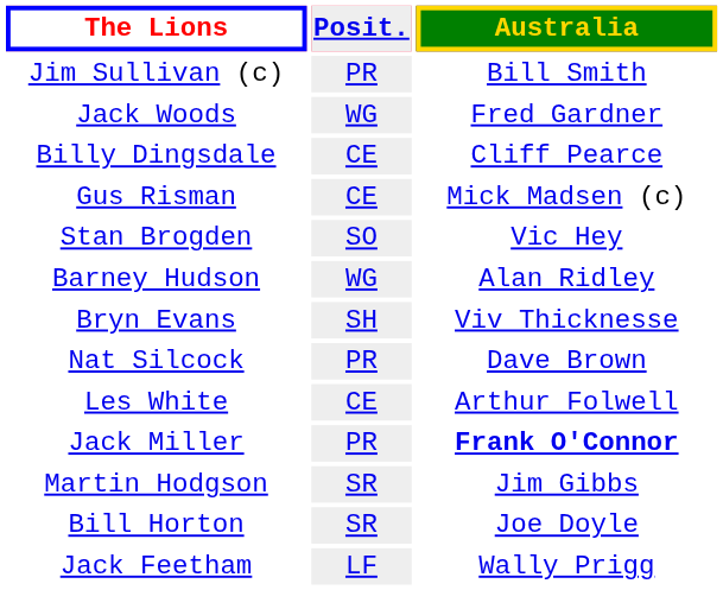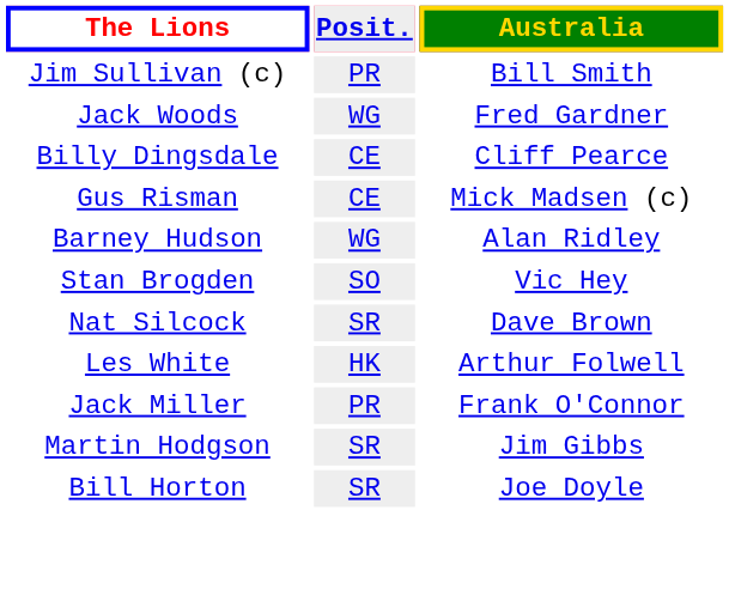rows swapped: Barney Hudson <-> Stan Brogden
- row: Bryn Evans | SH | Viv Thicknesse
Nat Silcock | Posit.: PR -> SR
Les White | Posit.: CE -> HK
Jack Miller | Australia: bold -> normal
- row: Jack Feetham | LF | Wally Prigg
